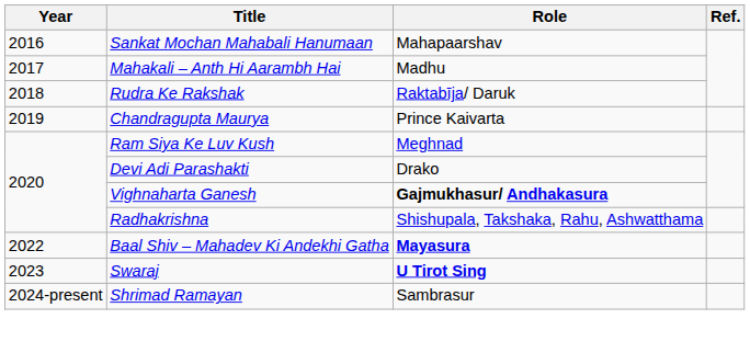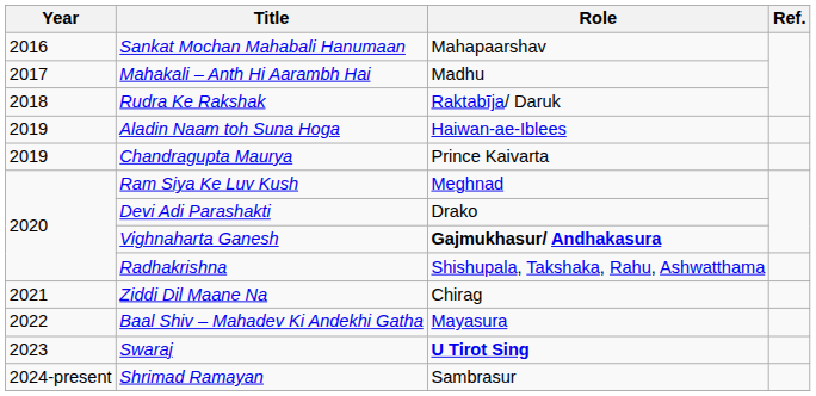+ row: 2019 | Aladin Naam toh Suna Hoga | Haiwan-ae-Iblees
+ row: 2021 | Ziddi Dil Maane Na | Chirag
Baal Shiv – Mahadev Ki Andekhi Gatha | Role: bold -> normal
